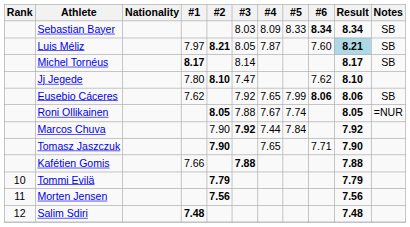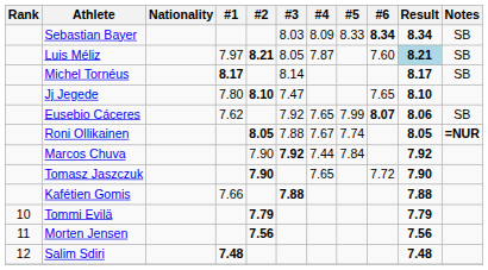Jj Jegede | #6: 7.62 -> 7.65
Eusebio Cáceres | #6: 8.06 -> 8.07
Roni Ollikainen | Notes: normal -> bold
Tomasz Jaszczuk | #6: 7.71 -> 7.72
